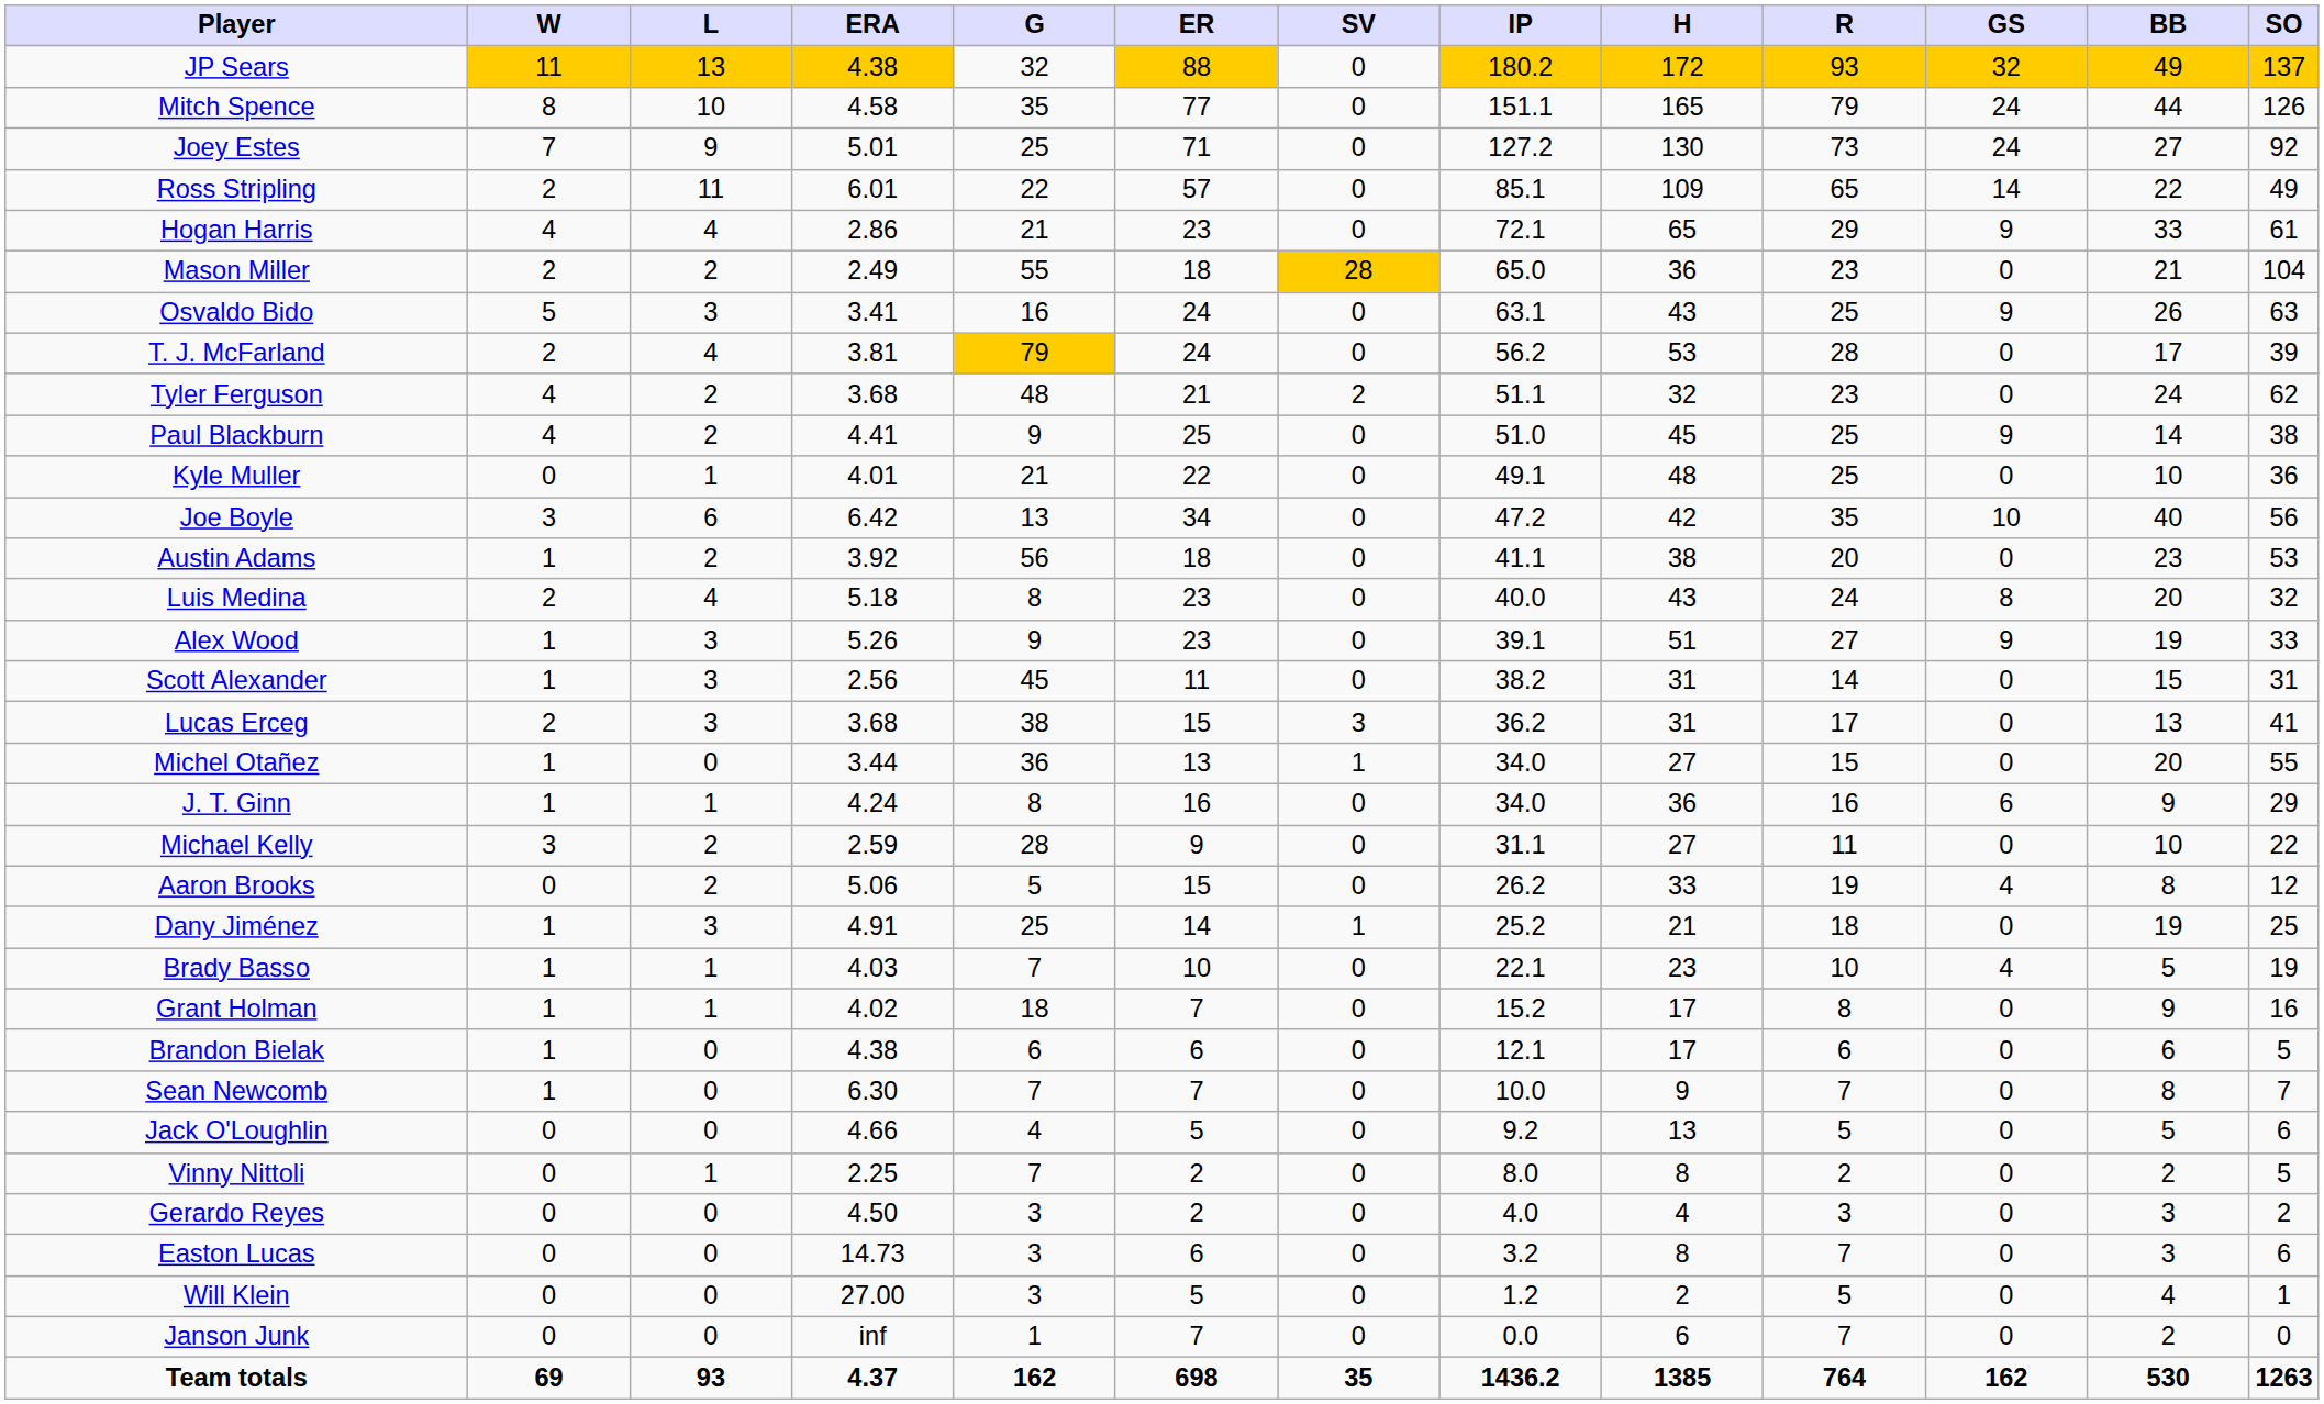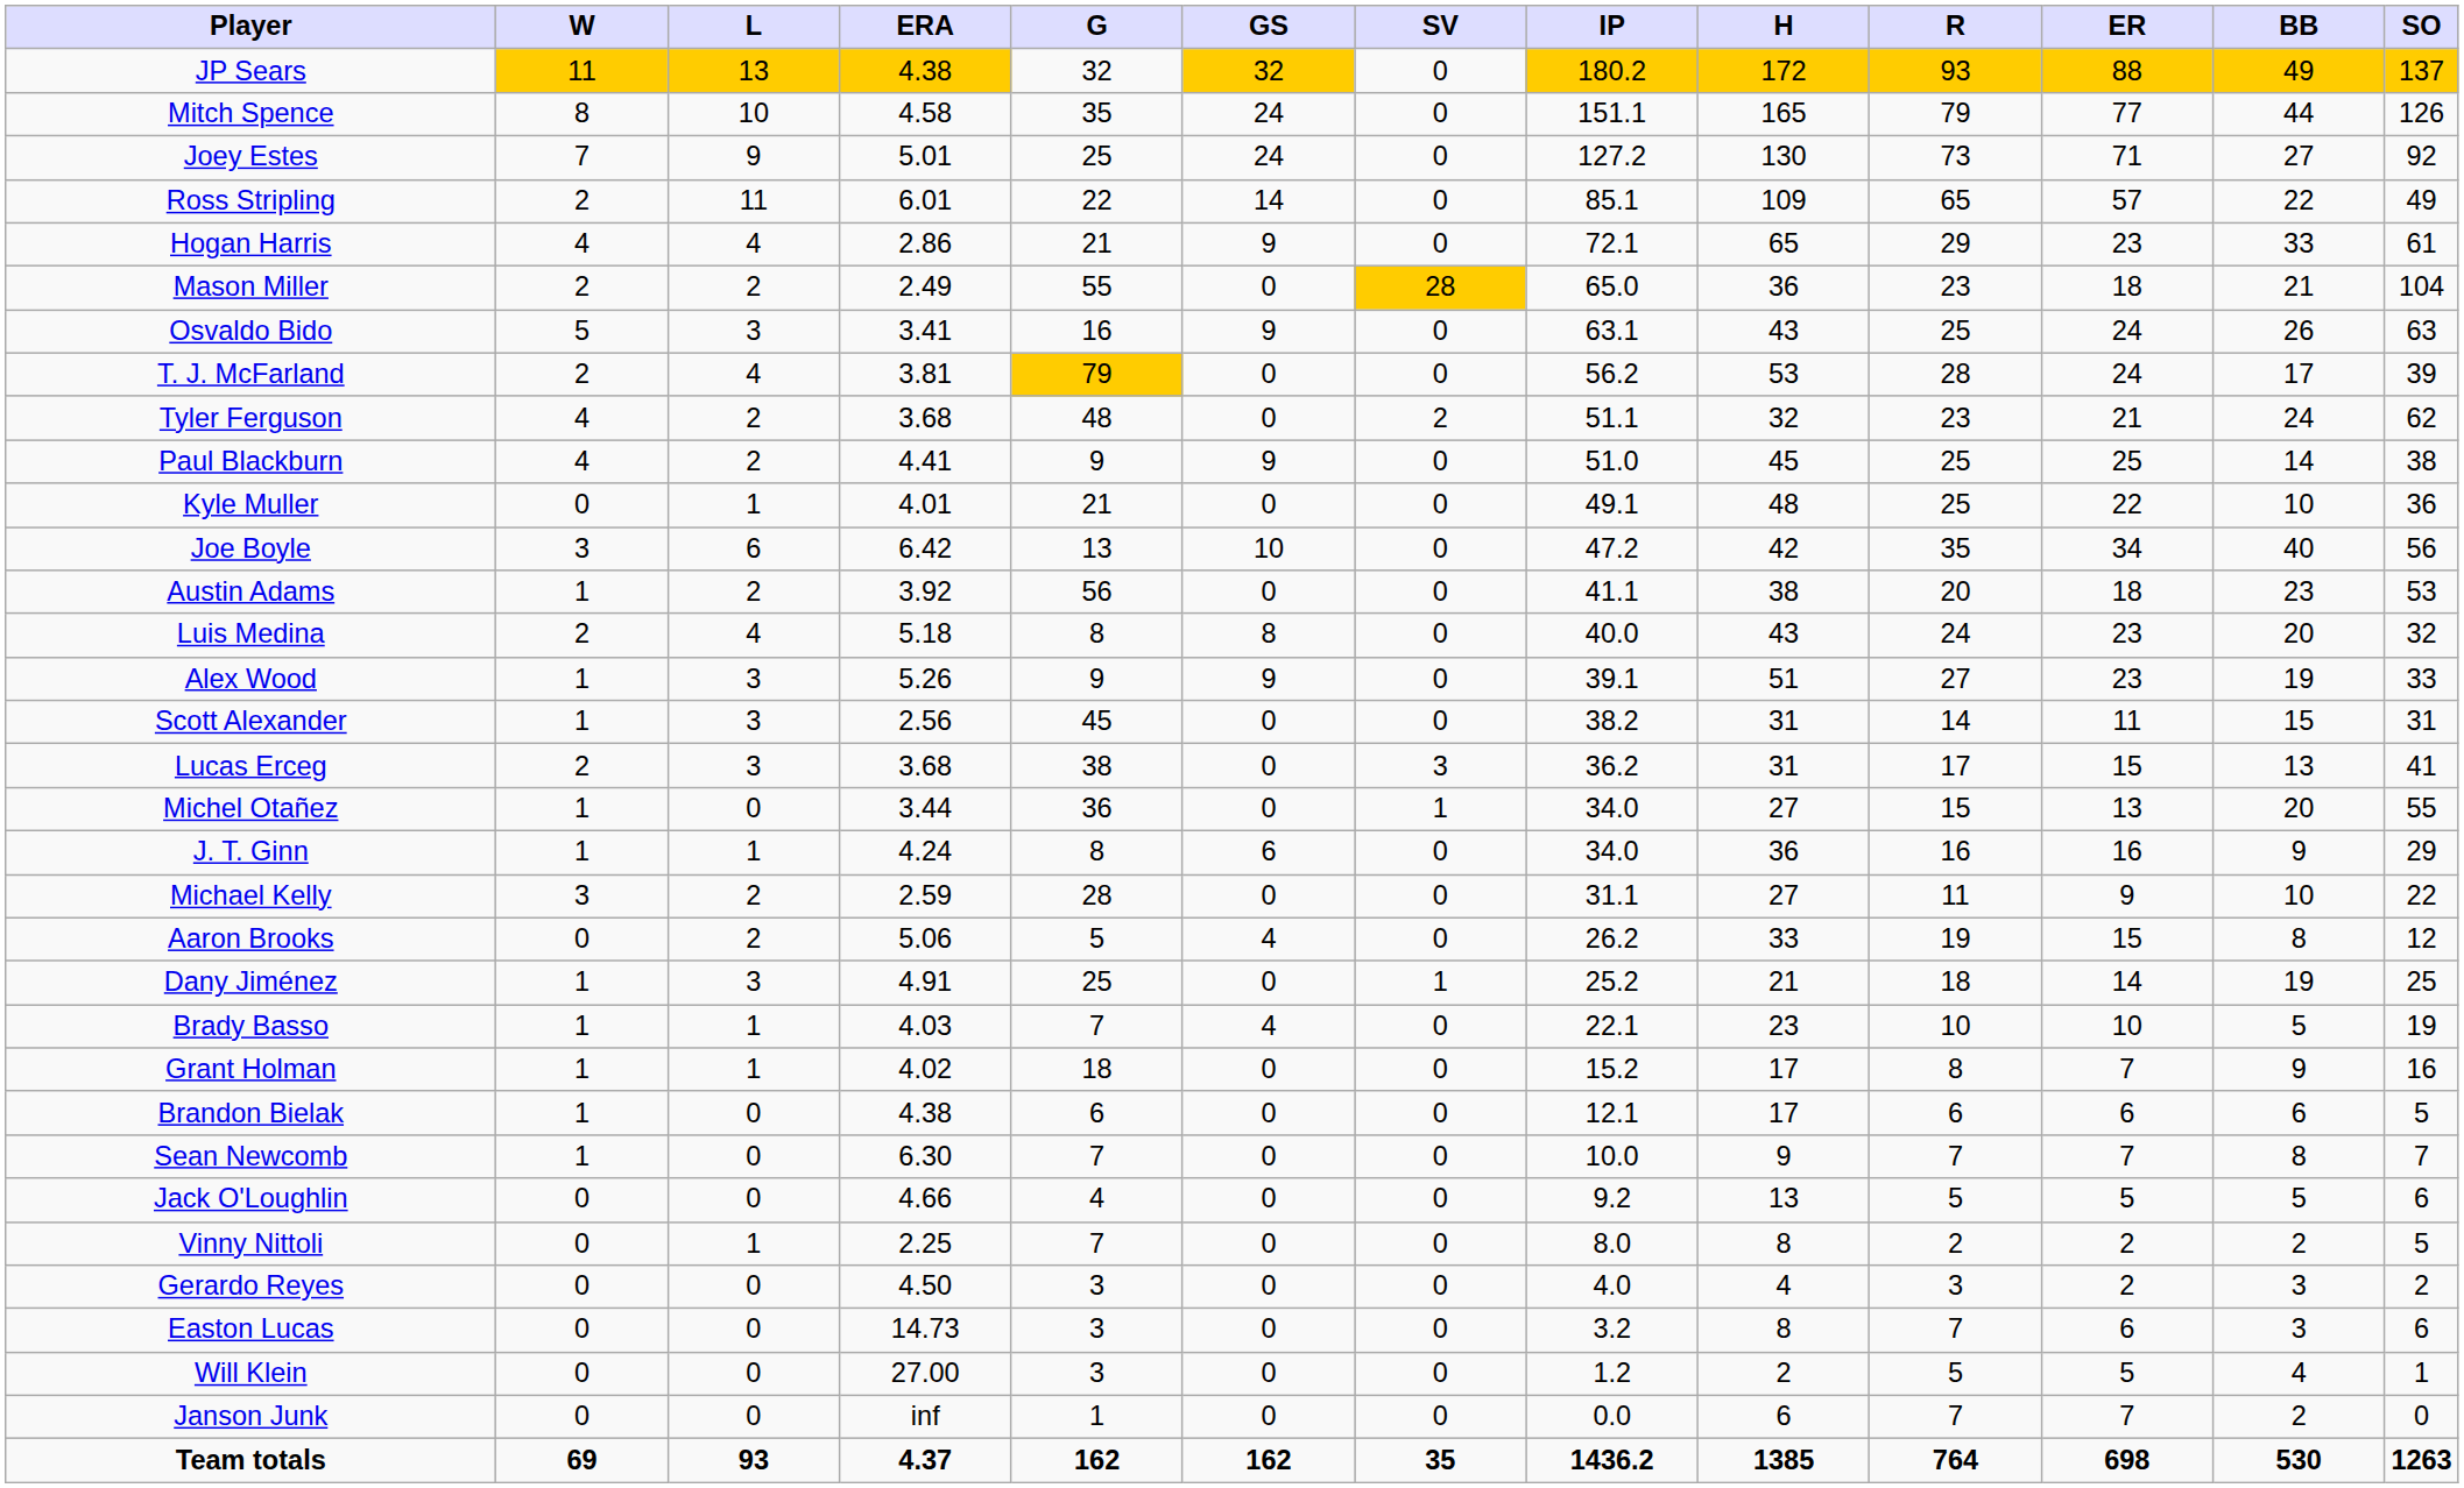columns swapped: GS <-> ER
